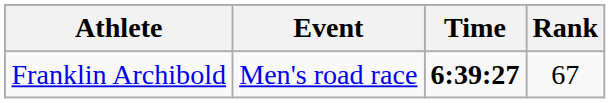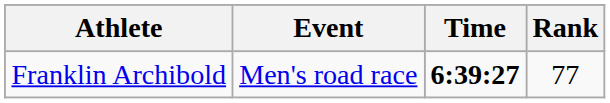Franklin Archibold | Rank: 67 -> 77
